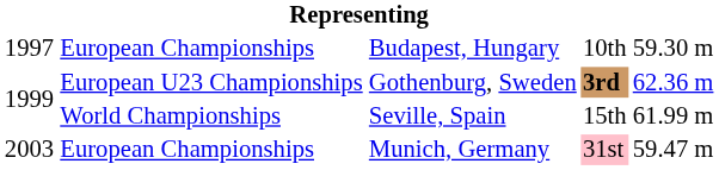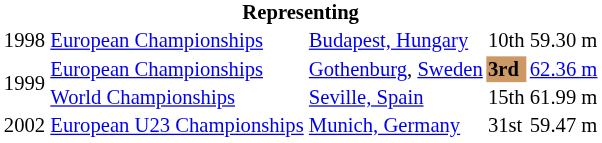Budapest, Hungary | column 1: 1997 -> 1998
Gothenburg, Sweden | column 2: European U23 Championships -> European Championships
Munich, Germany | column 1: 2003 -> 2002
Munich, Germany | column 2: European Championships -> European U23 Championships
Munich, Germany | column 4: pink background -> no background
